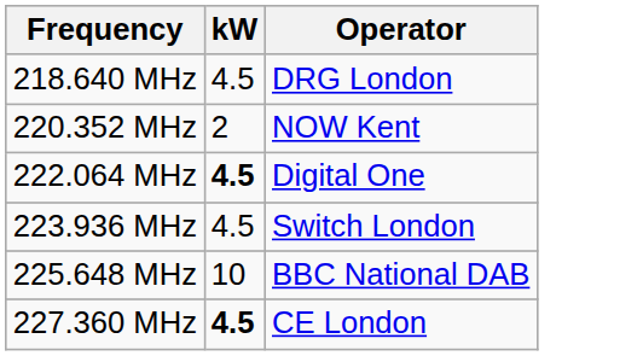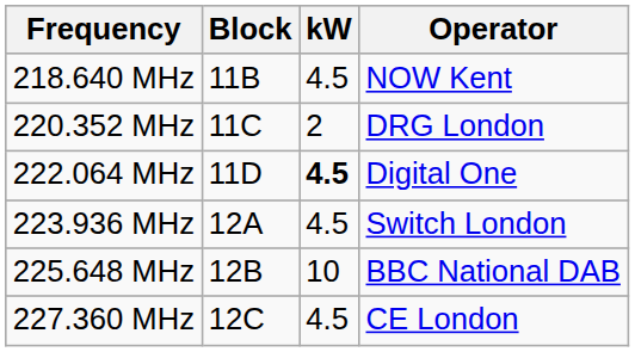+ column: Block | 11B | 11C | 11D | 12A | 12B | 12C
218.640 MHz | Operator: DRG London -> NOW Kent
220.352 MHz | Operator: NOW Kent -> DRG London
227.360 MHz | kW: bold -> normal
